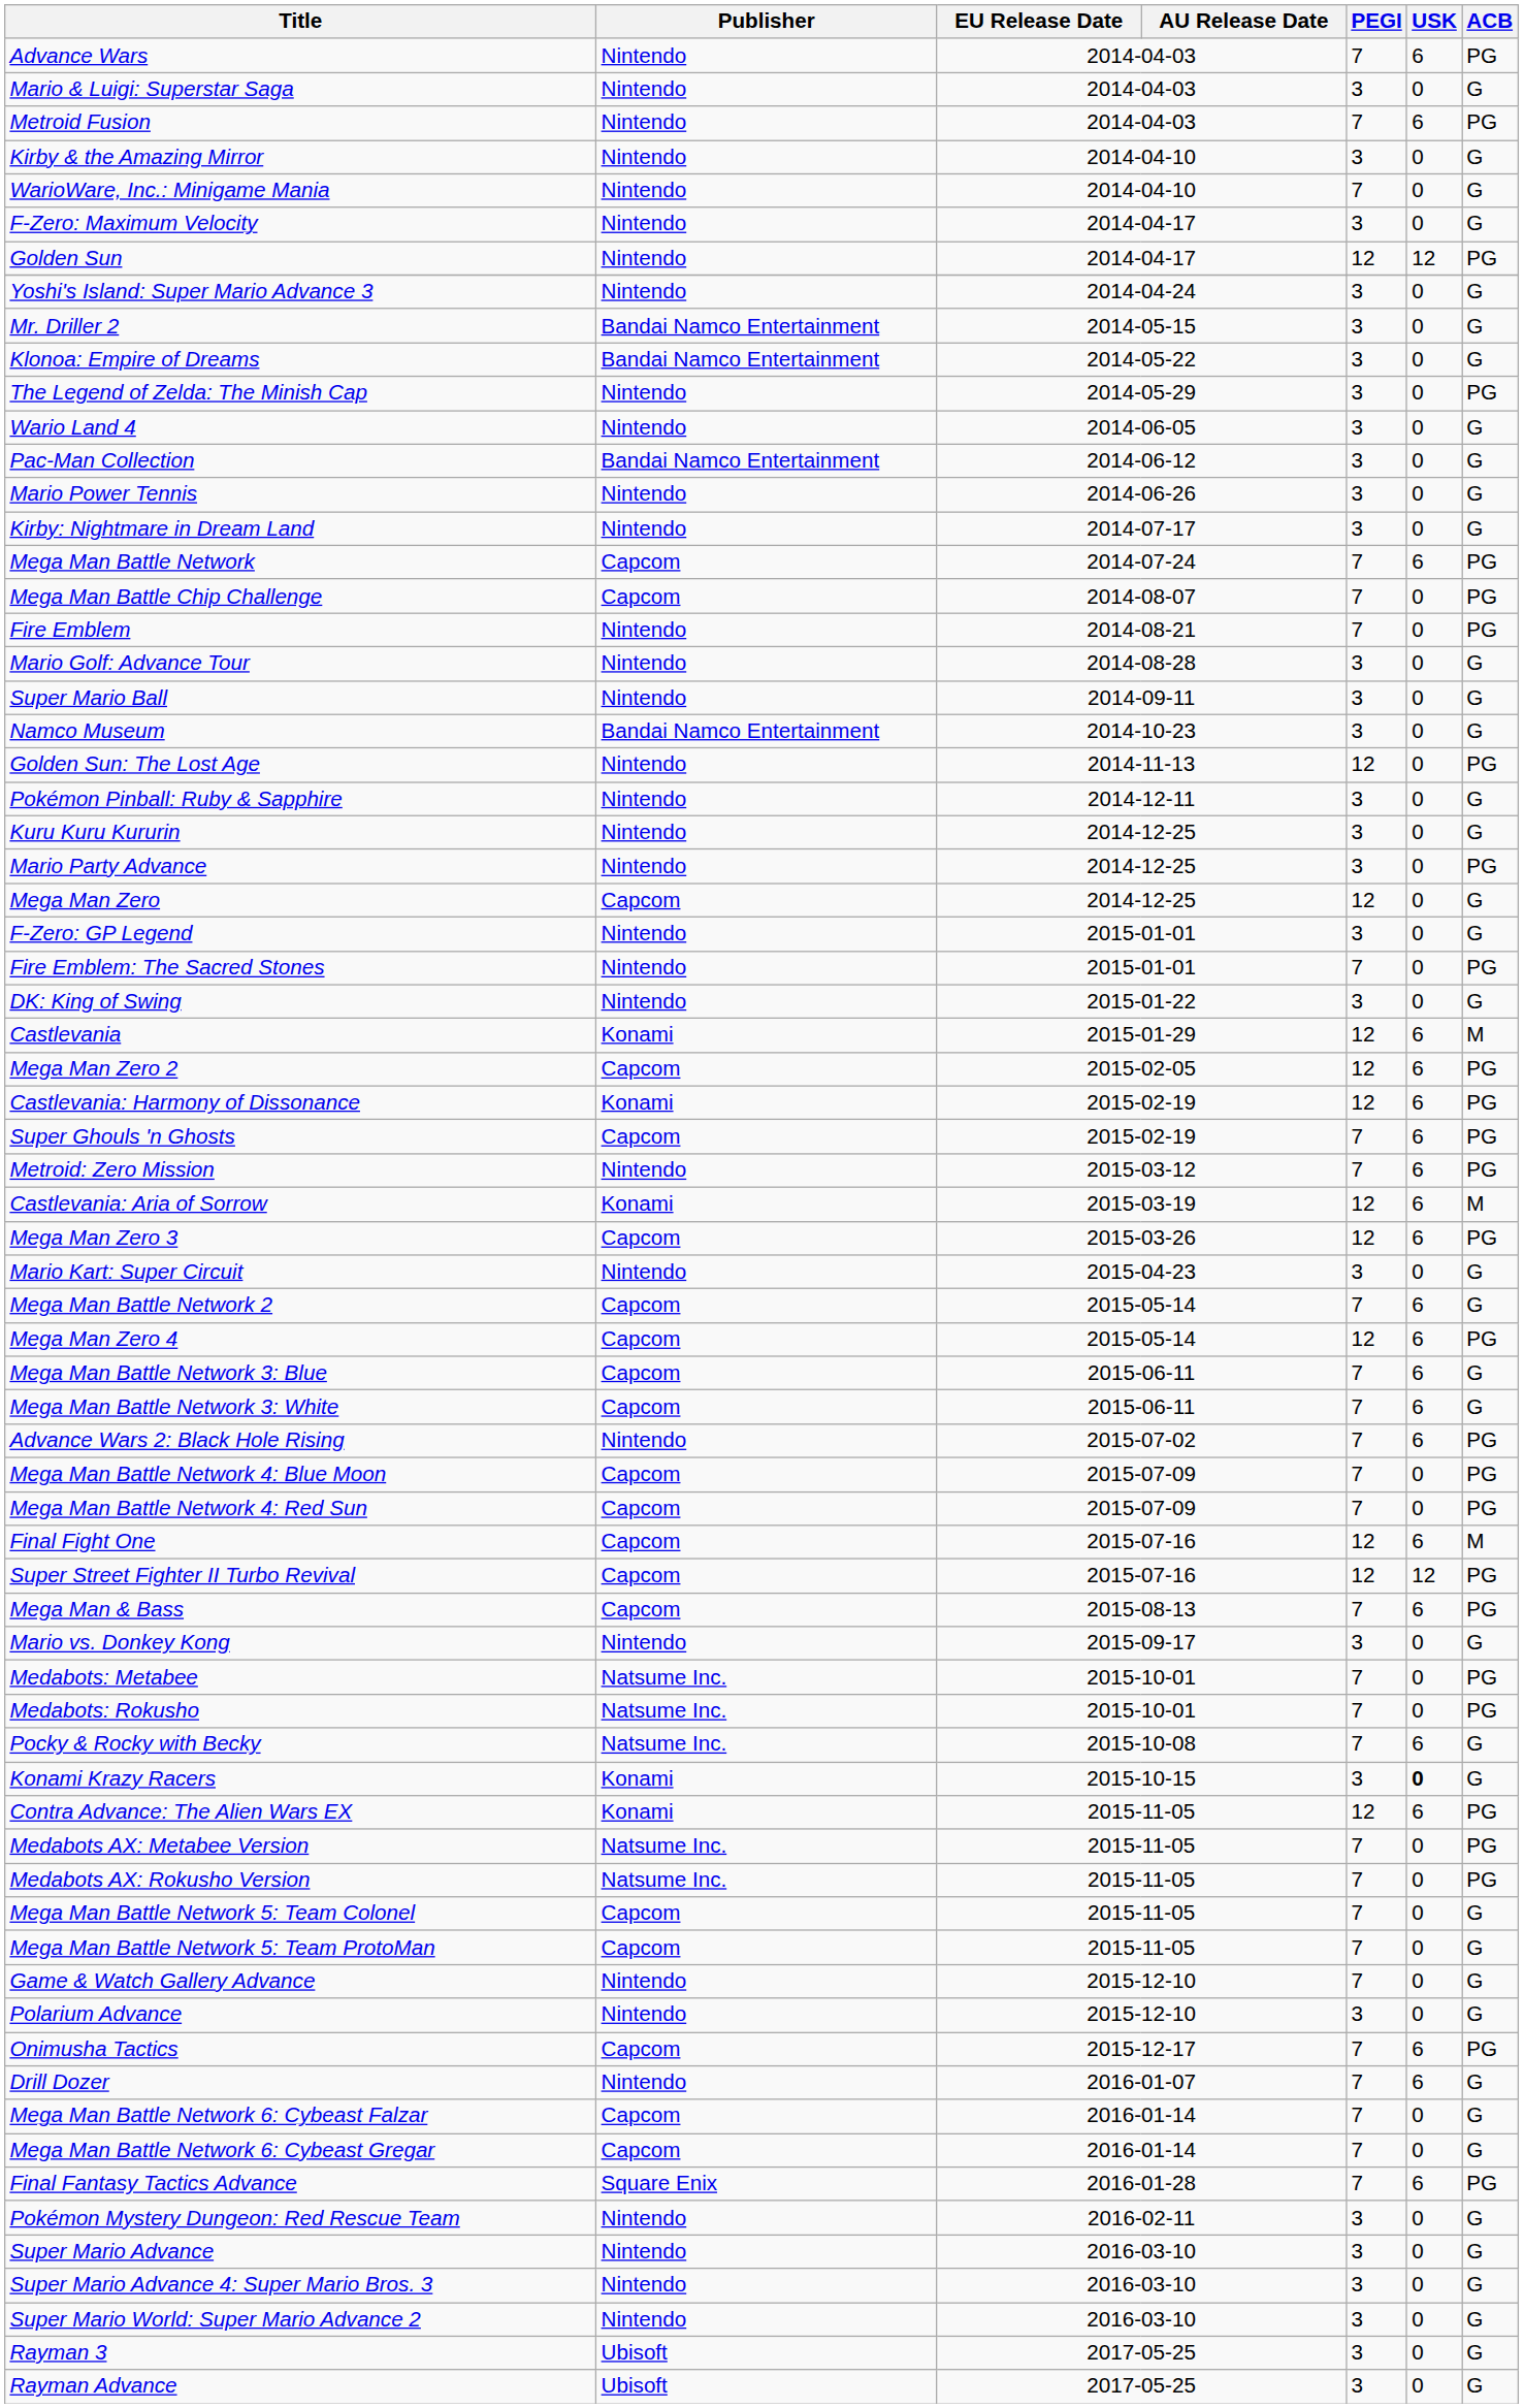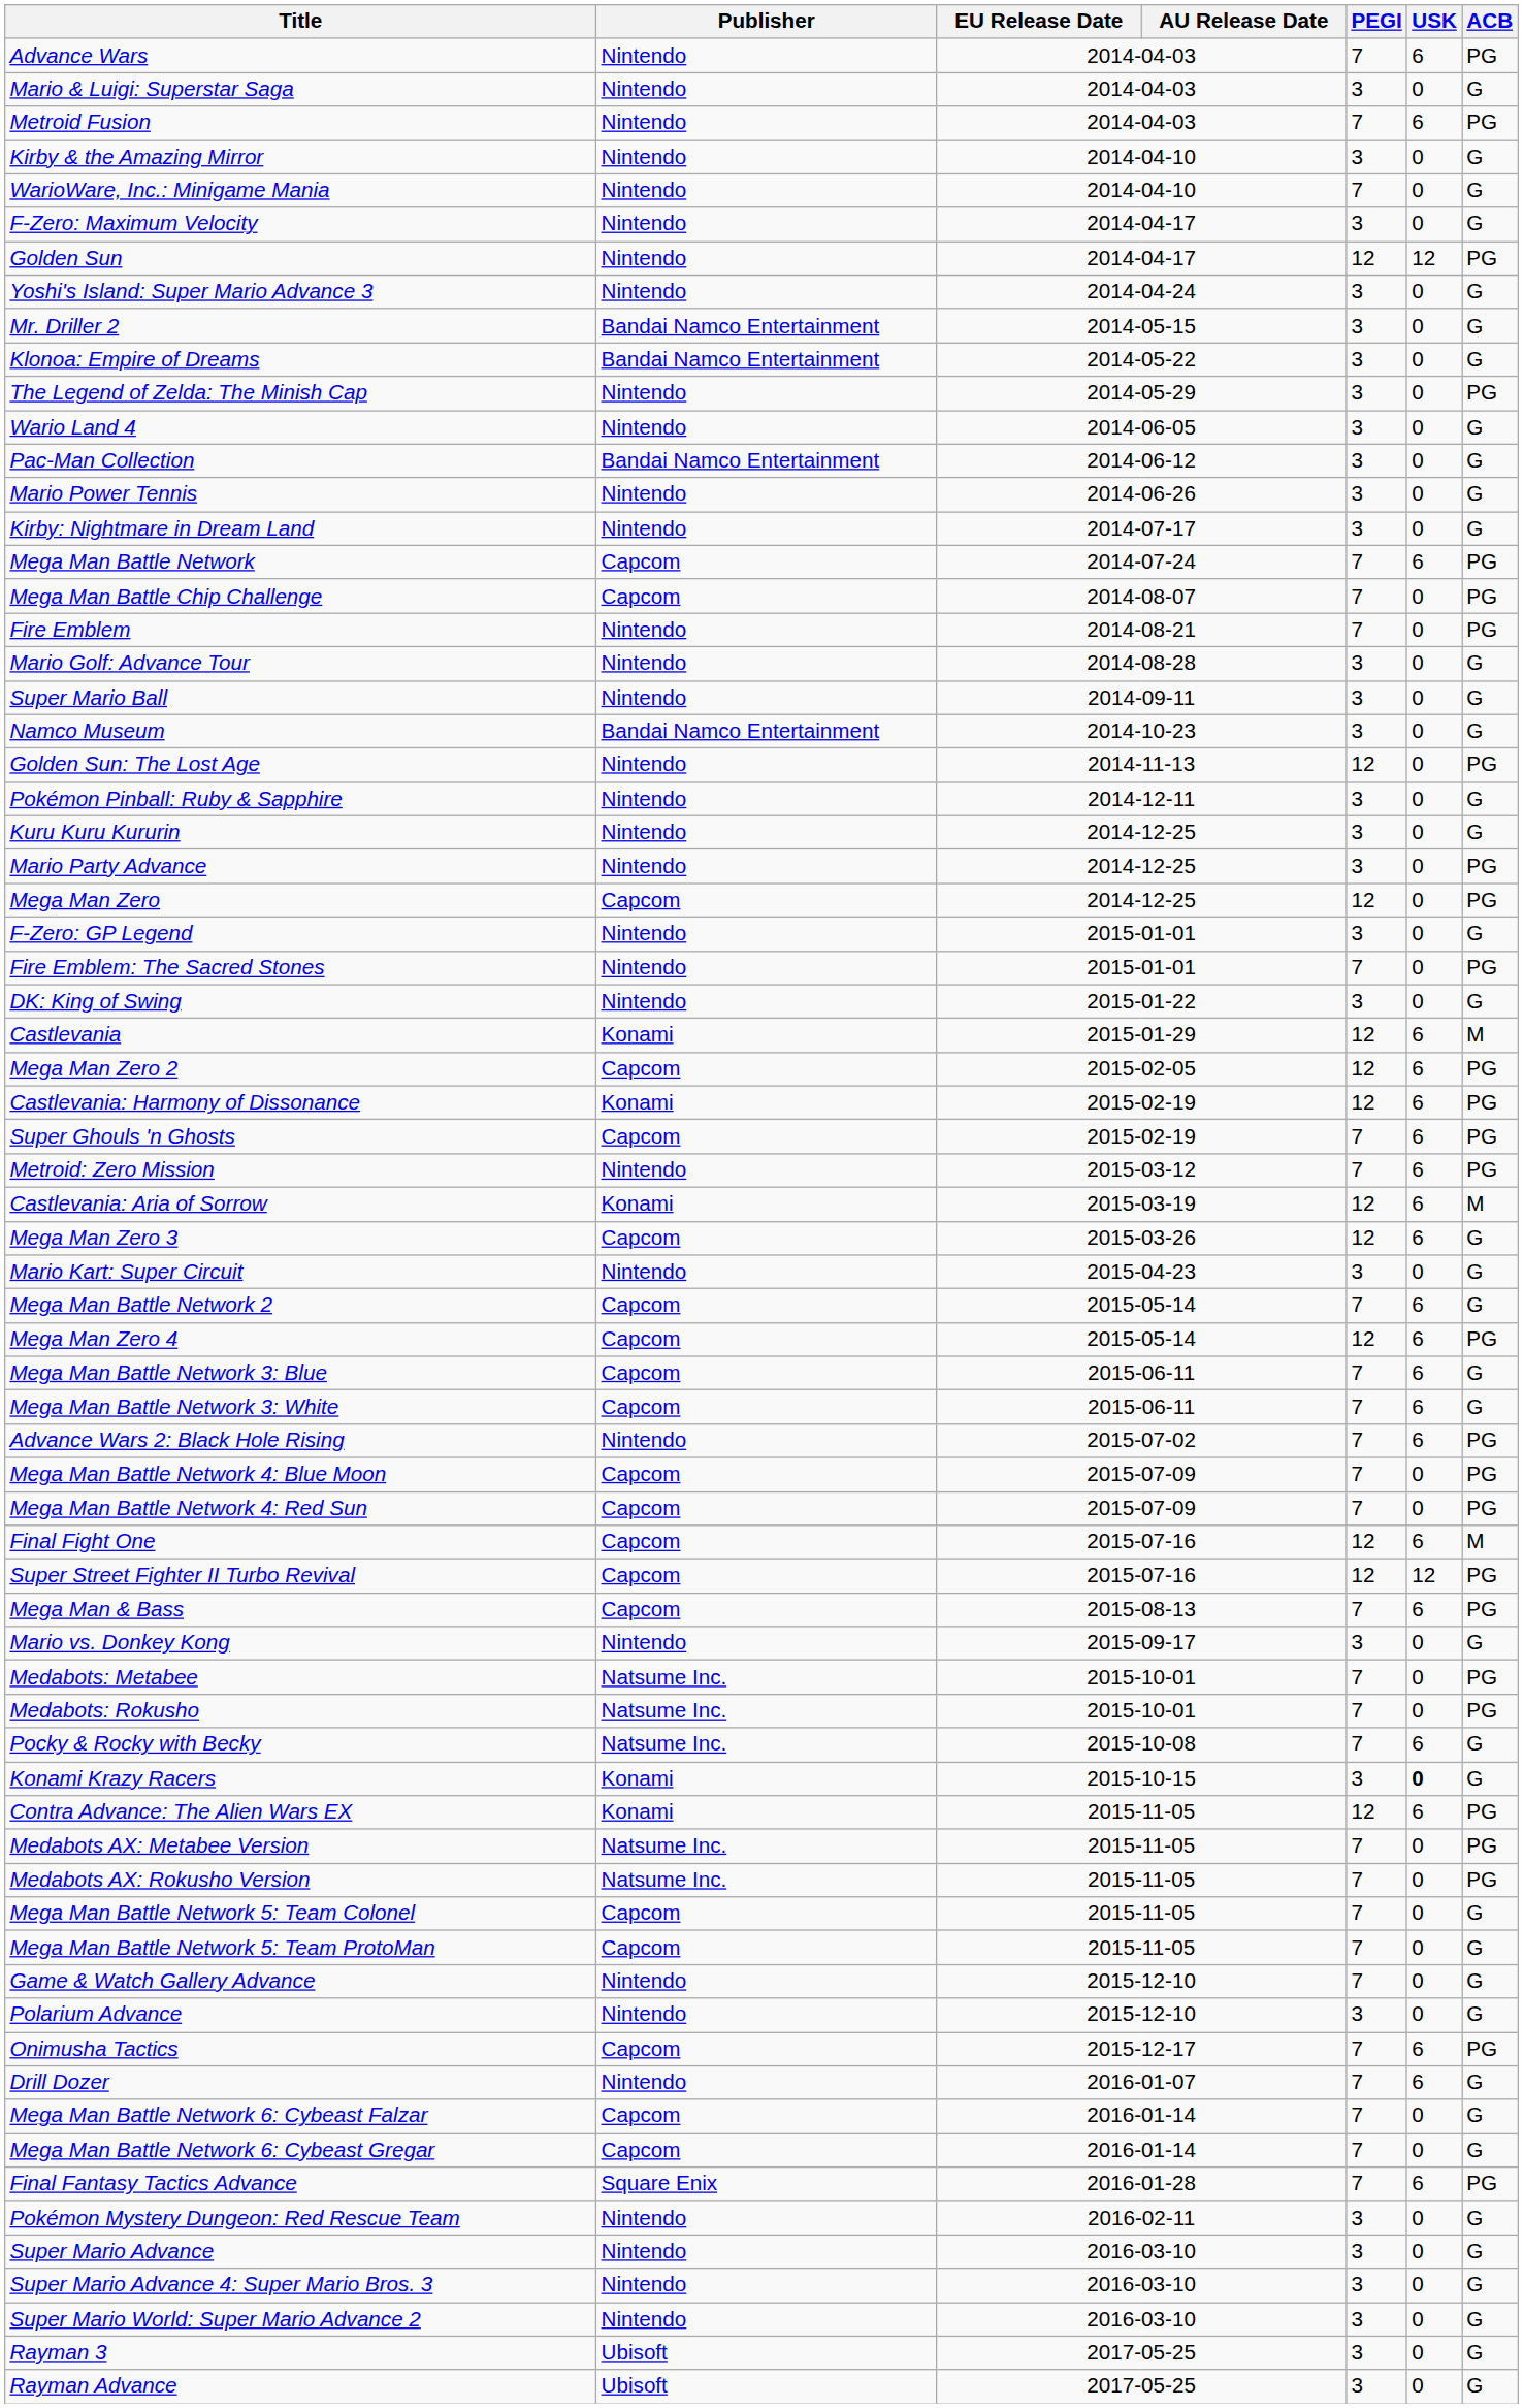Mega Man Zero | ACB: G -> PG
Mega Man Zero 3 | ACB: PG -> G
